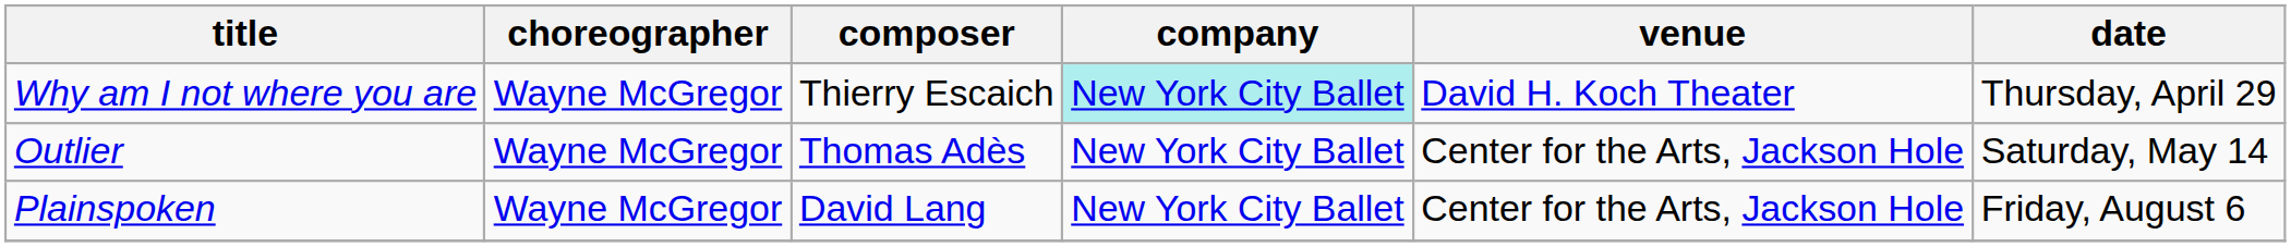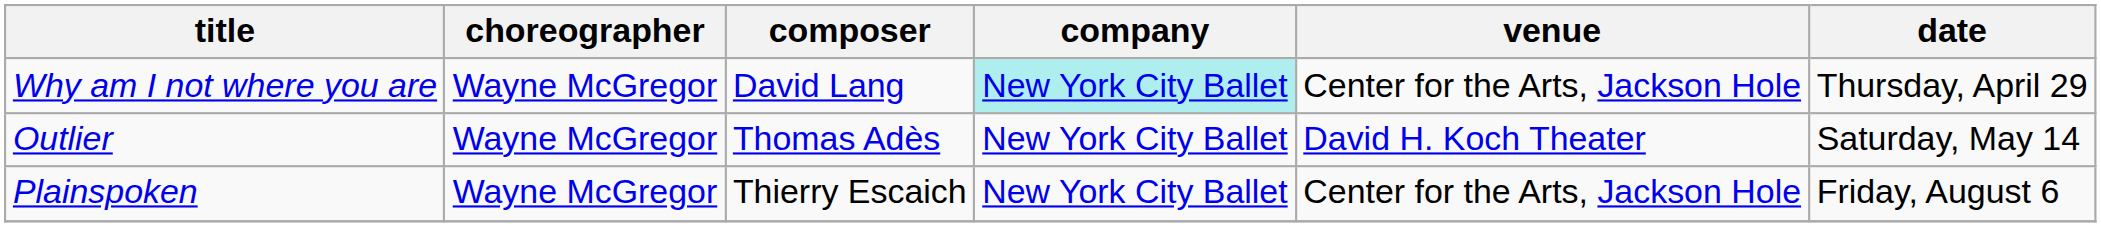Why am I not where you are | composer: Thierry Escaich -> David Lang
Why am I not where you are | venue: David H. Koch Theater -> Center for the Arts, Jackson Hole
Outlier | venue: Center for the Arts, Jackson Hole -> David H. Koch Theater
Plainspoken | composer: David Lang -> Thierry Escaich
